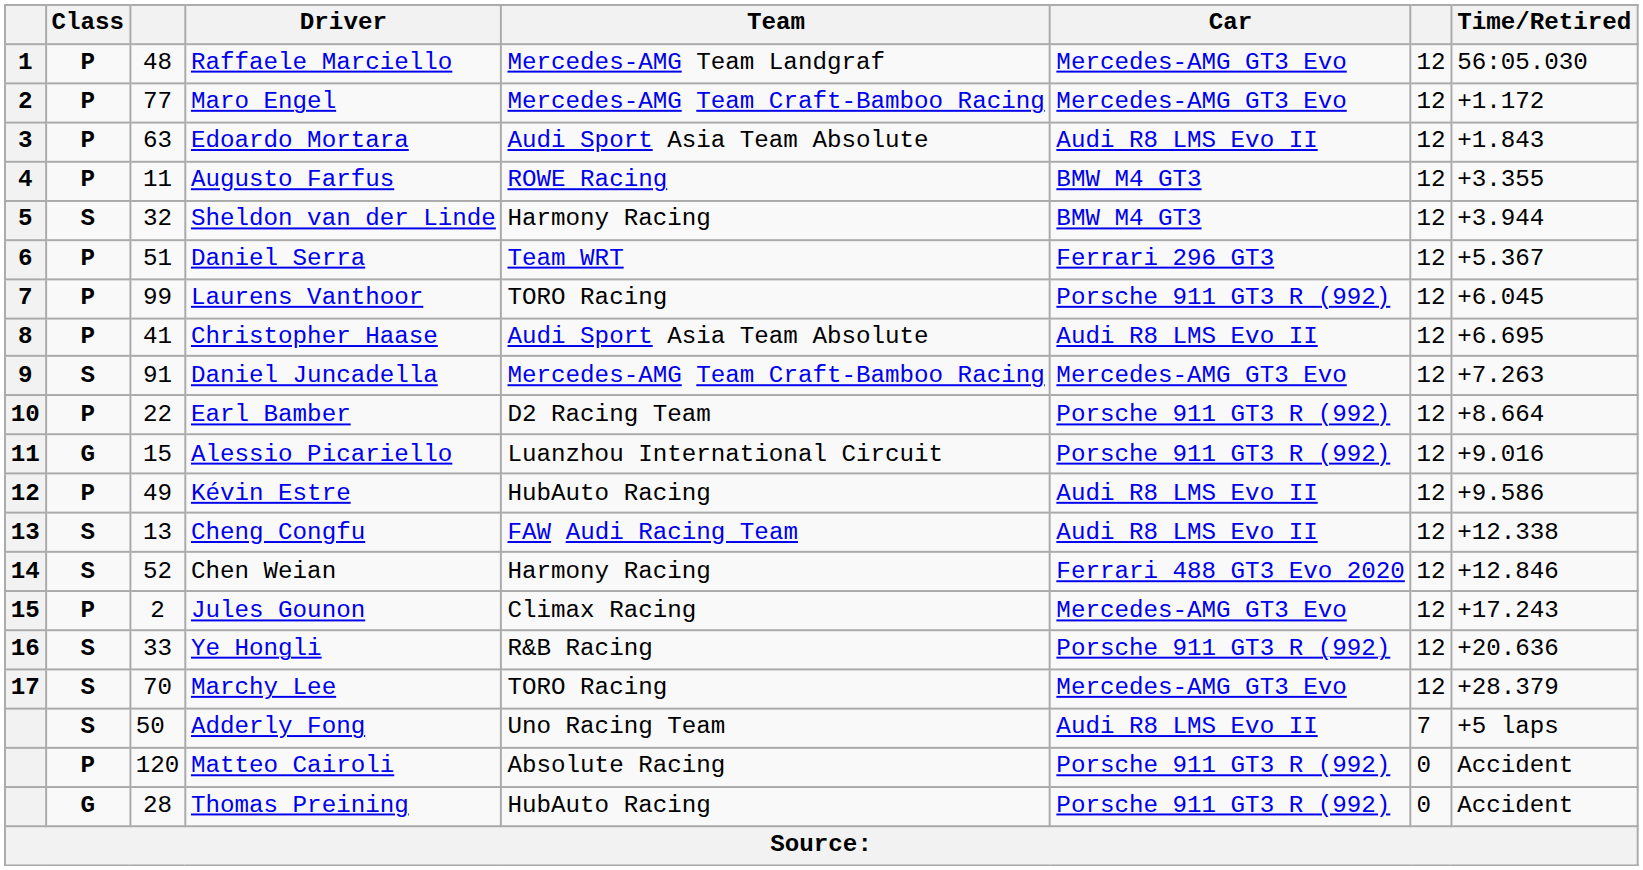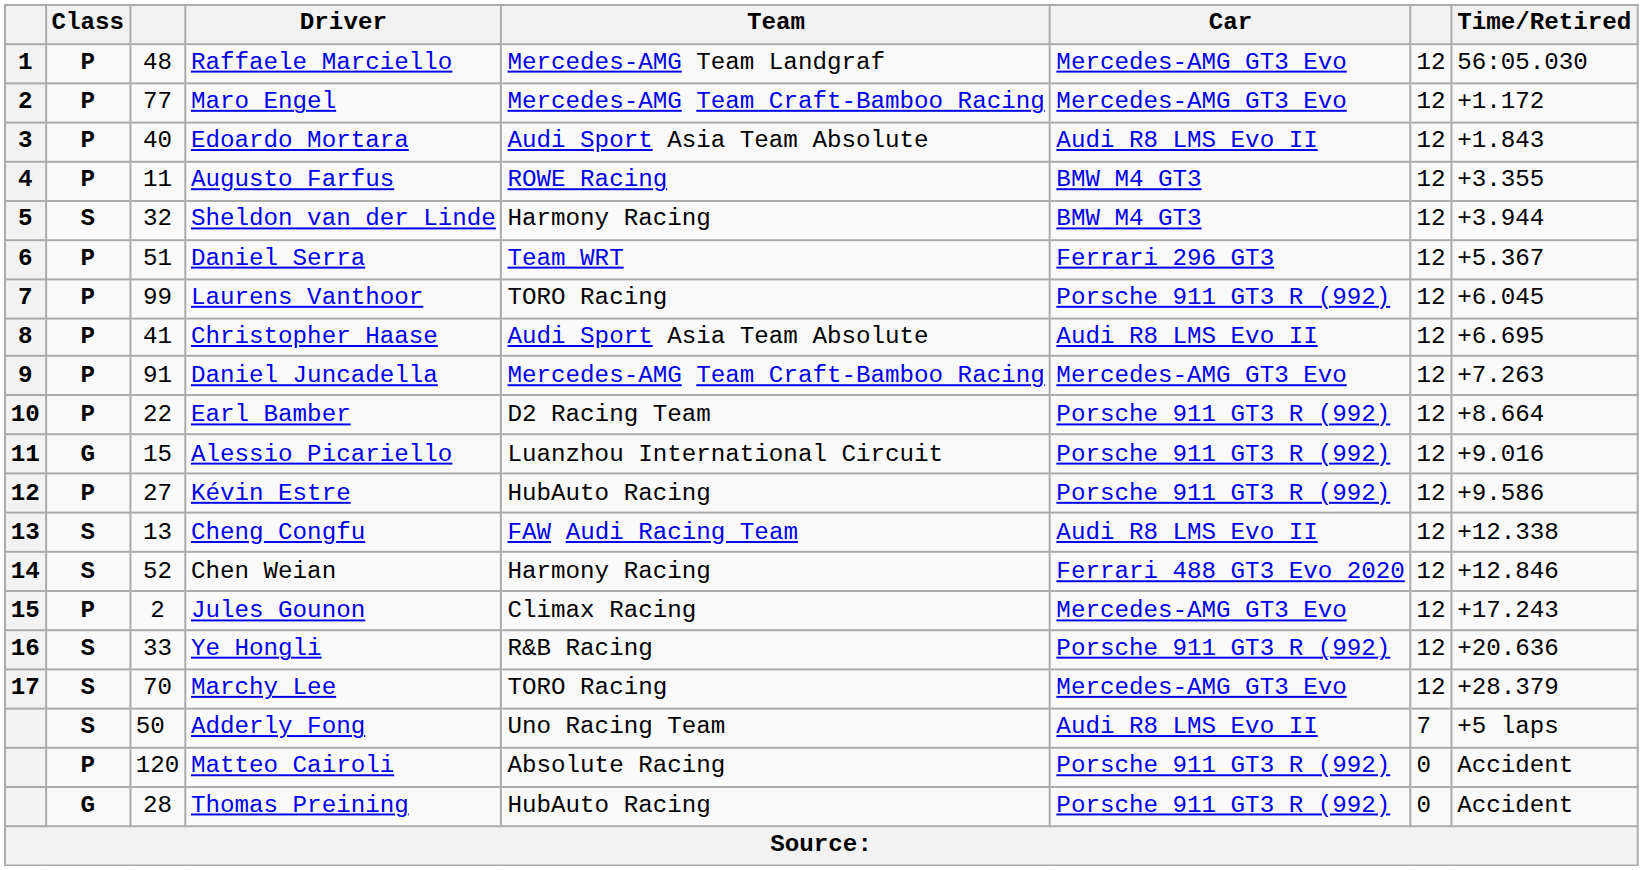Edoardo Mortara | column 3: 63 -> 40
Daniel Juncadella | Class: S -> P
Kévin Estre | column 3: 49 -> 27
Kévin Estre | Car: Audi R8 LMS Evo II -> Porsche 911 GT3 R (992)
